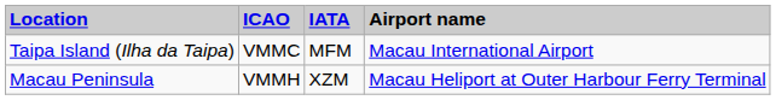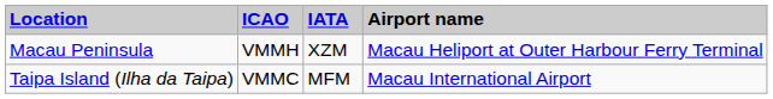rows swapped: Taipa Island (Ilha da Taipa) <-> Macau Peninsula
